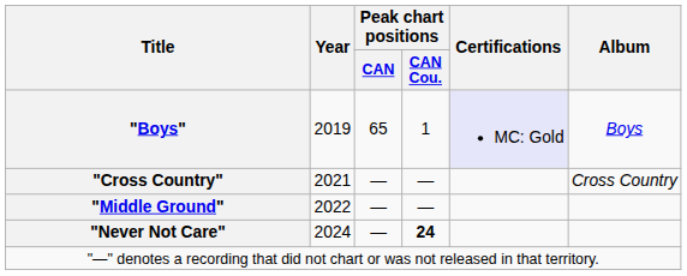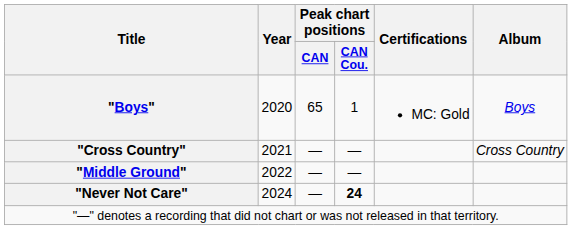"Boys" | Year: 2019 -> 2020
"Boys" | Certifications: lavender background -> no background
